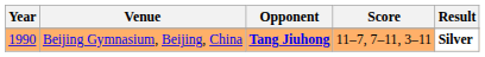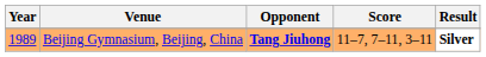Beijing Gymnasium, Beijing, China | Year: 1990 -> 1989
